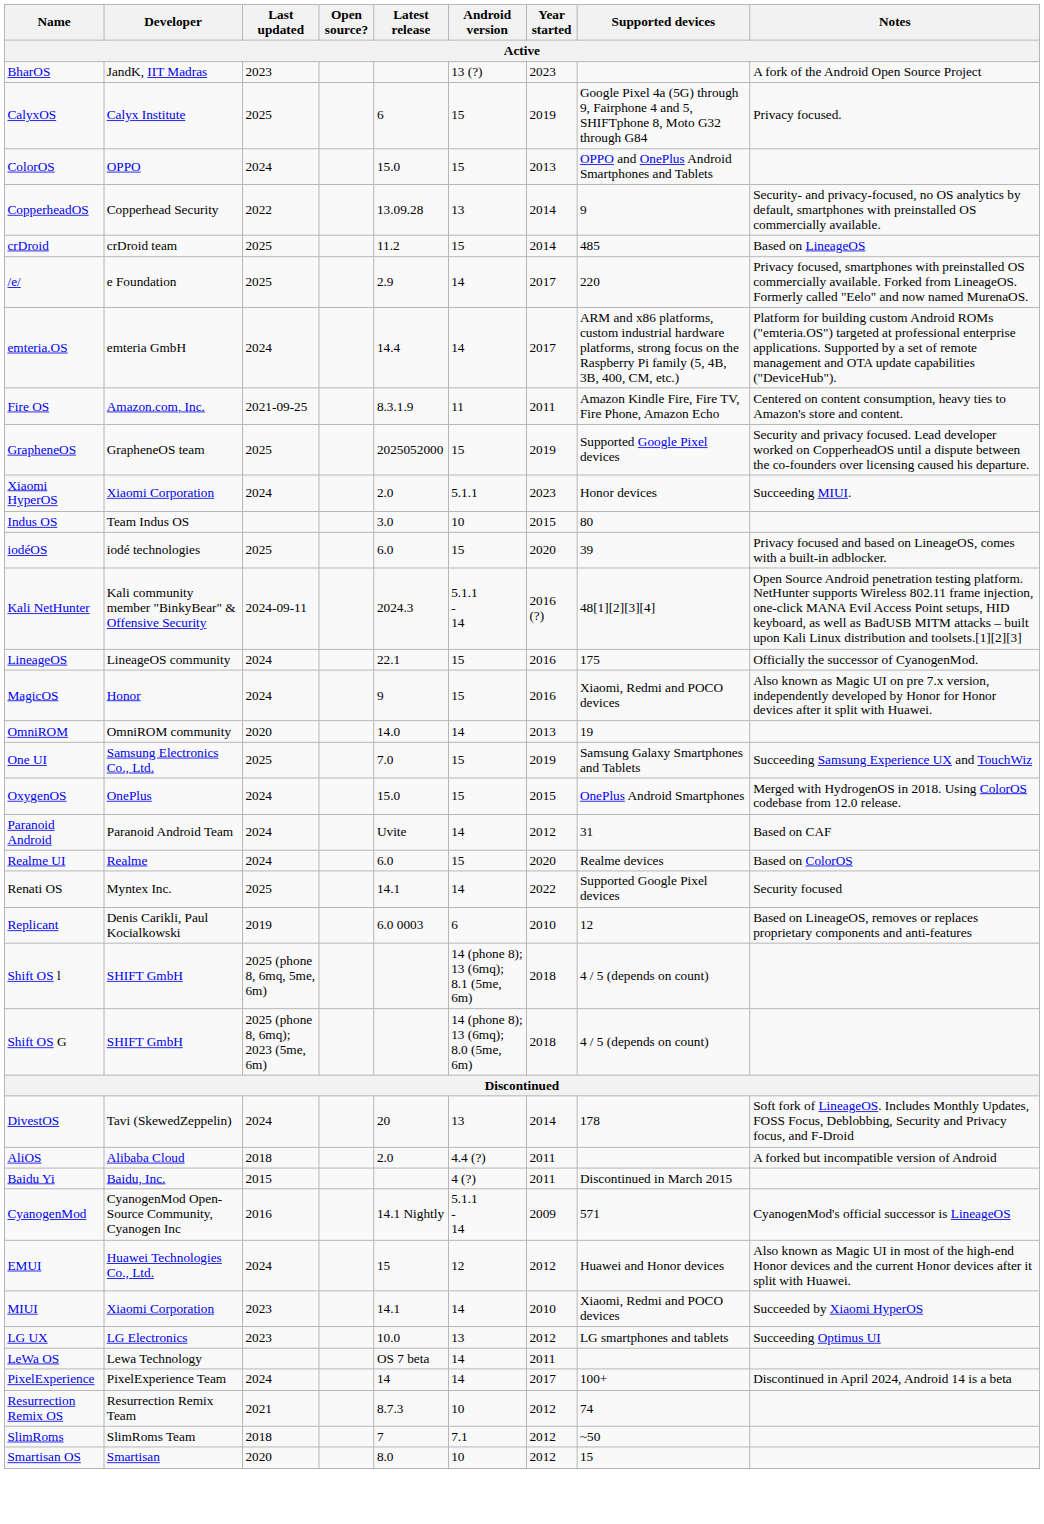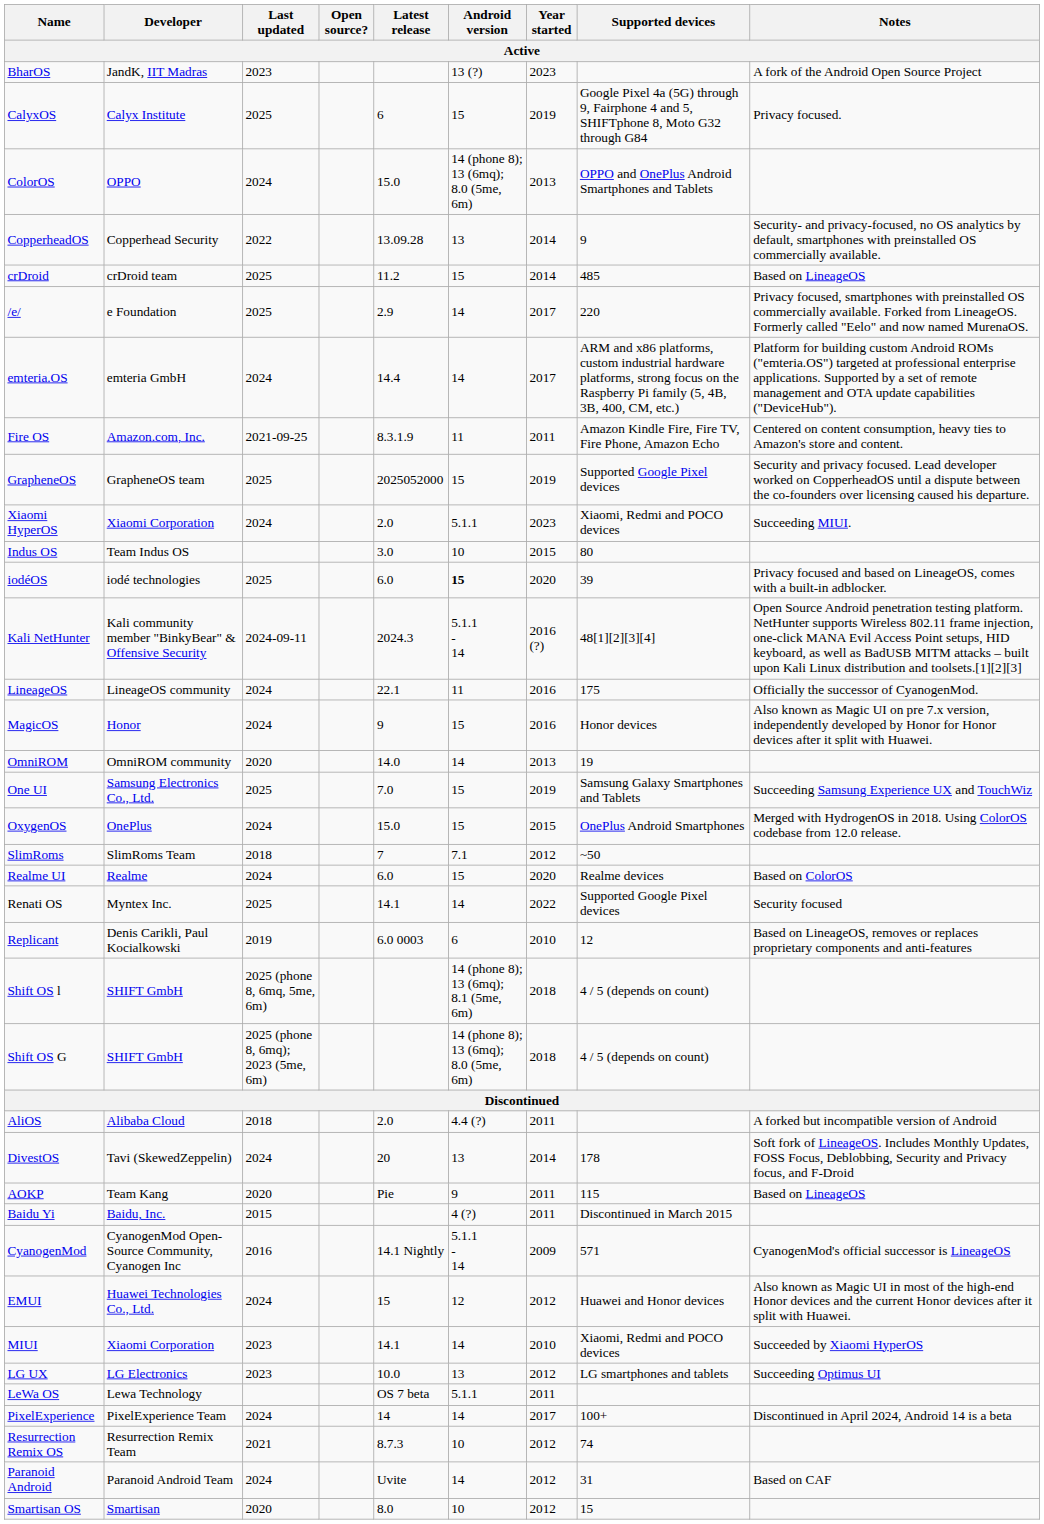ColorOS | Android version: 15 -> 14 (phone 8); 13 (6mq); 8.0 (5me, 6m)
Xiaomi HyperOS | Supported devices: Honor devices -> Xiaomi, Redmi and POCO devices
iodéOS | Android version: normal -> bold
LineageOS | Android version: 15 -> 11
MagicOS | Supported devices: Xiaomi, Redmi and POCO devices -> Honor devices
rows swapped: Paranoid Android <-> SlimRoms
rows swapped: DivestOS <-> AliOS
+ row: AOKP | Team Kang | 2020 | Pie | 9 | 2011 | 115 | Based on LineageOS
LeWa OS | Android version: 14 -> 5.1.1
